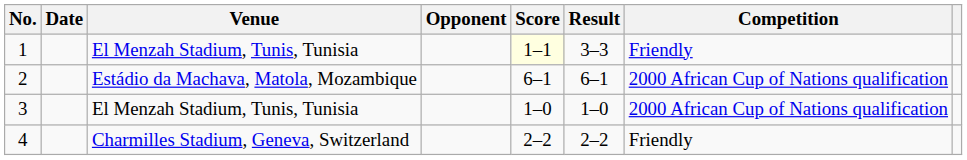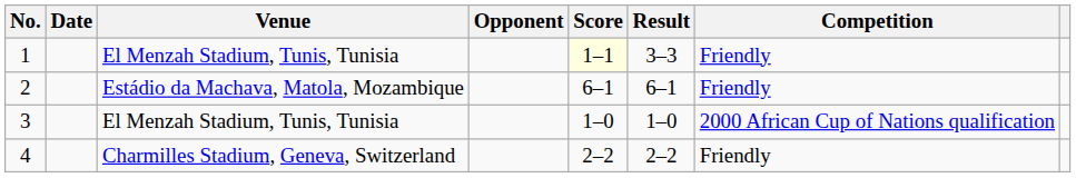2 | Competition: 2000 African Cup of Nations qualification -> Friendly
